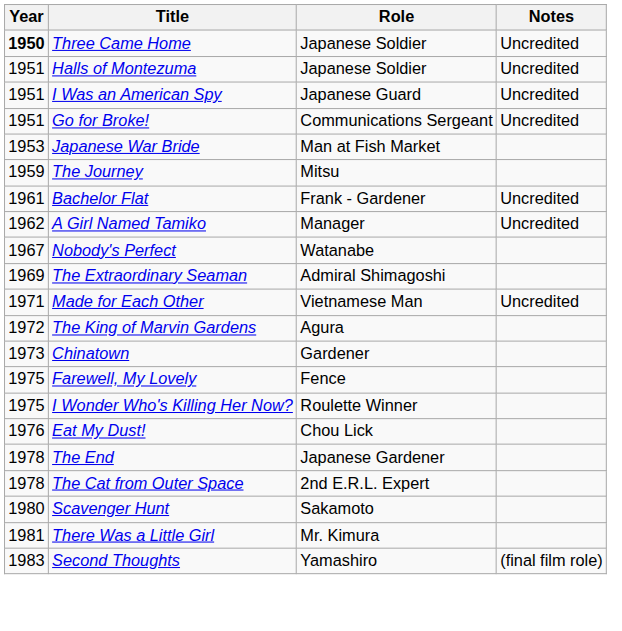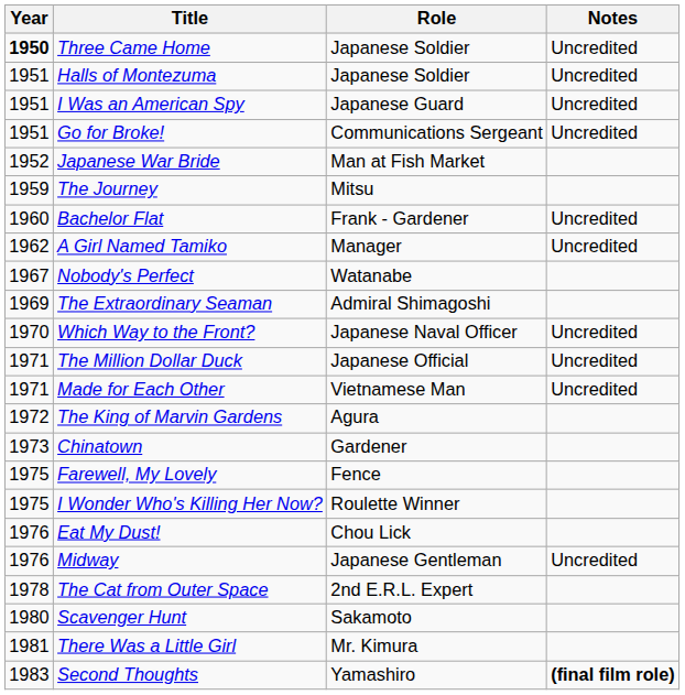Japanese War Bride | Year: 1953 -> 1952
Bachelor Flat | Year: 1961 -> 1960
+ row: 1970 | Which Way to the Front? | Japanese Naval Officer | Uncredited
+ row: 1971 | The Million Dollar Duck | Japanese Official | Uncredited
+ row: 1976 | Midway | Japanese Gentleman | Uncredited
- row: 1978 | The End | Japanese Gardener
Second Thoughts | Notes: normal -> bold
